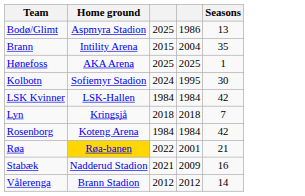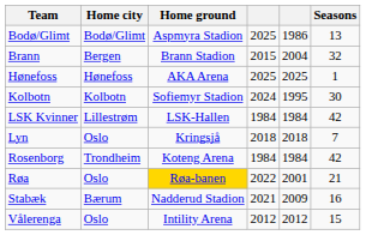+ column: Home city | Bodø/Glimt | Bergen | Hønefoss | Kolbotn | Lillestrøm | Oslo | Trondheim | Oslo | Bærum | Oslo
Brann | Home ground: Intility Arena -> Brann Stadion
Brann | Seasons: 35 -> 32
Vålerenga | Home ground: Brann Stadion -> Intility Arena
Vålerenga | Seasons: 14 -> 15
